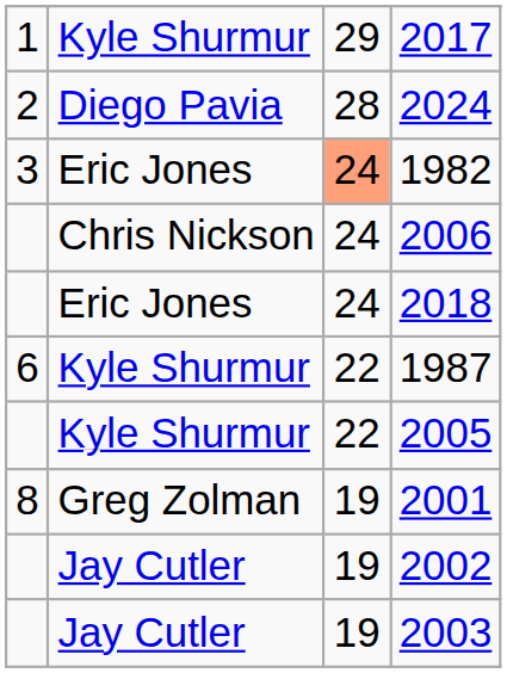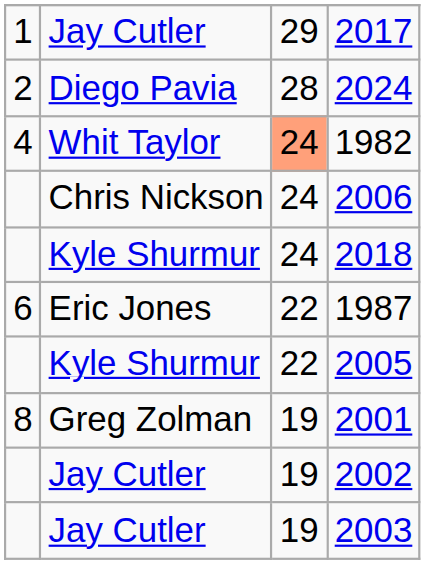2017 | column 2: Kyle Shurmur -> Jay Cutler
1982 | column 1: 3 -> 4
1982 | column 2: Eric Jones -> Whit Taylor
2018 | column 2: Eric Jones -> Kyle Shurmur
1987 | column 2: Kyle Shurmur -> Eric Jones
